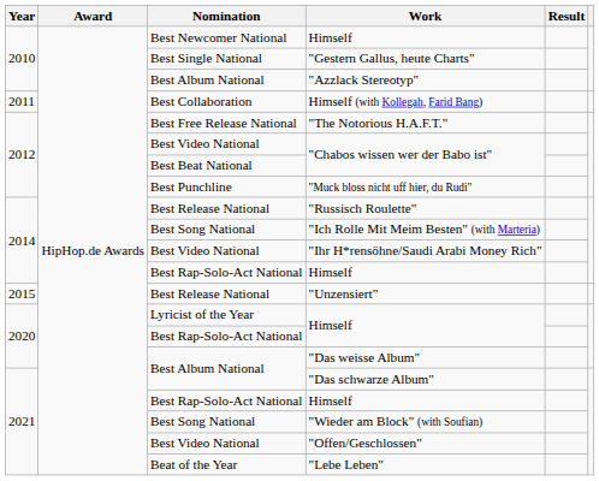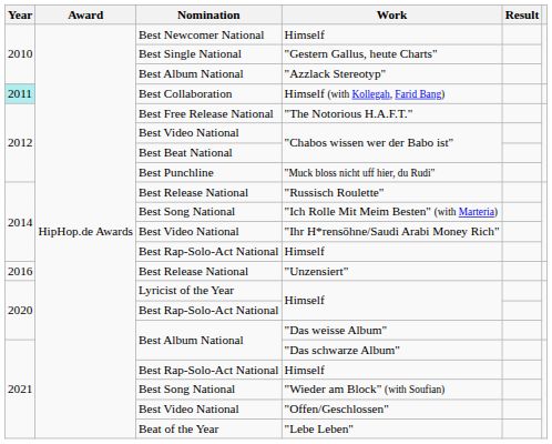Himself (with Kollegah, Farid Bang) | Year: no background -> paleturquoise background
"Unzensiert" | Year: 2015 -> 2016
